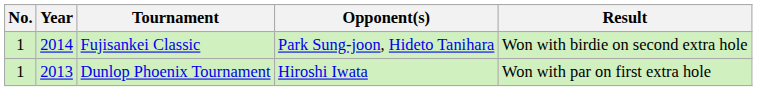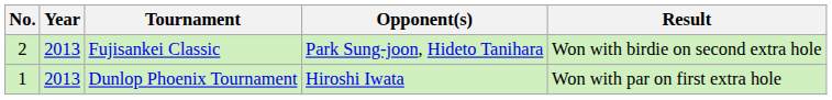Fujisankei Classic | No.: 1 -> 2
Fujisankei Classic | Year: 2014 -> 2013
